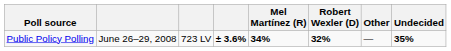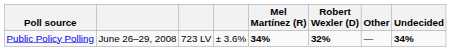Public Policy Polling | column 4: bold -> normal
Public Policy Polling | Undecided: 35% -> 34%
